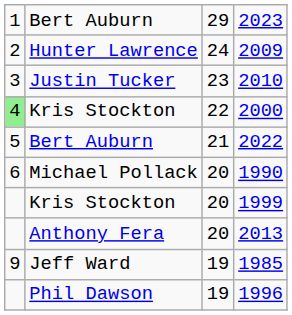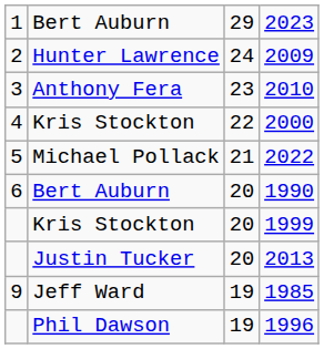2010 | column 2: Justin Tucker -> Anthony Fera
2000 | column 1: lightgreen background -> no background
2022 | column 2: Bert Auburn -> Michael Pollack
1990 | column 2: Michael Pollack -> Bert Auburn
2013 | column 2: Anthony Fera -> Justin Tucker
